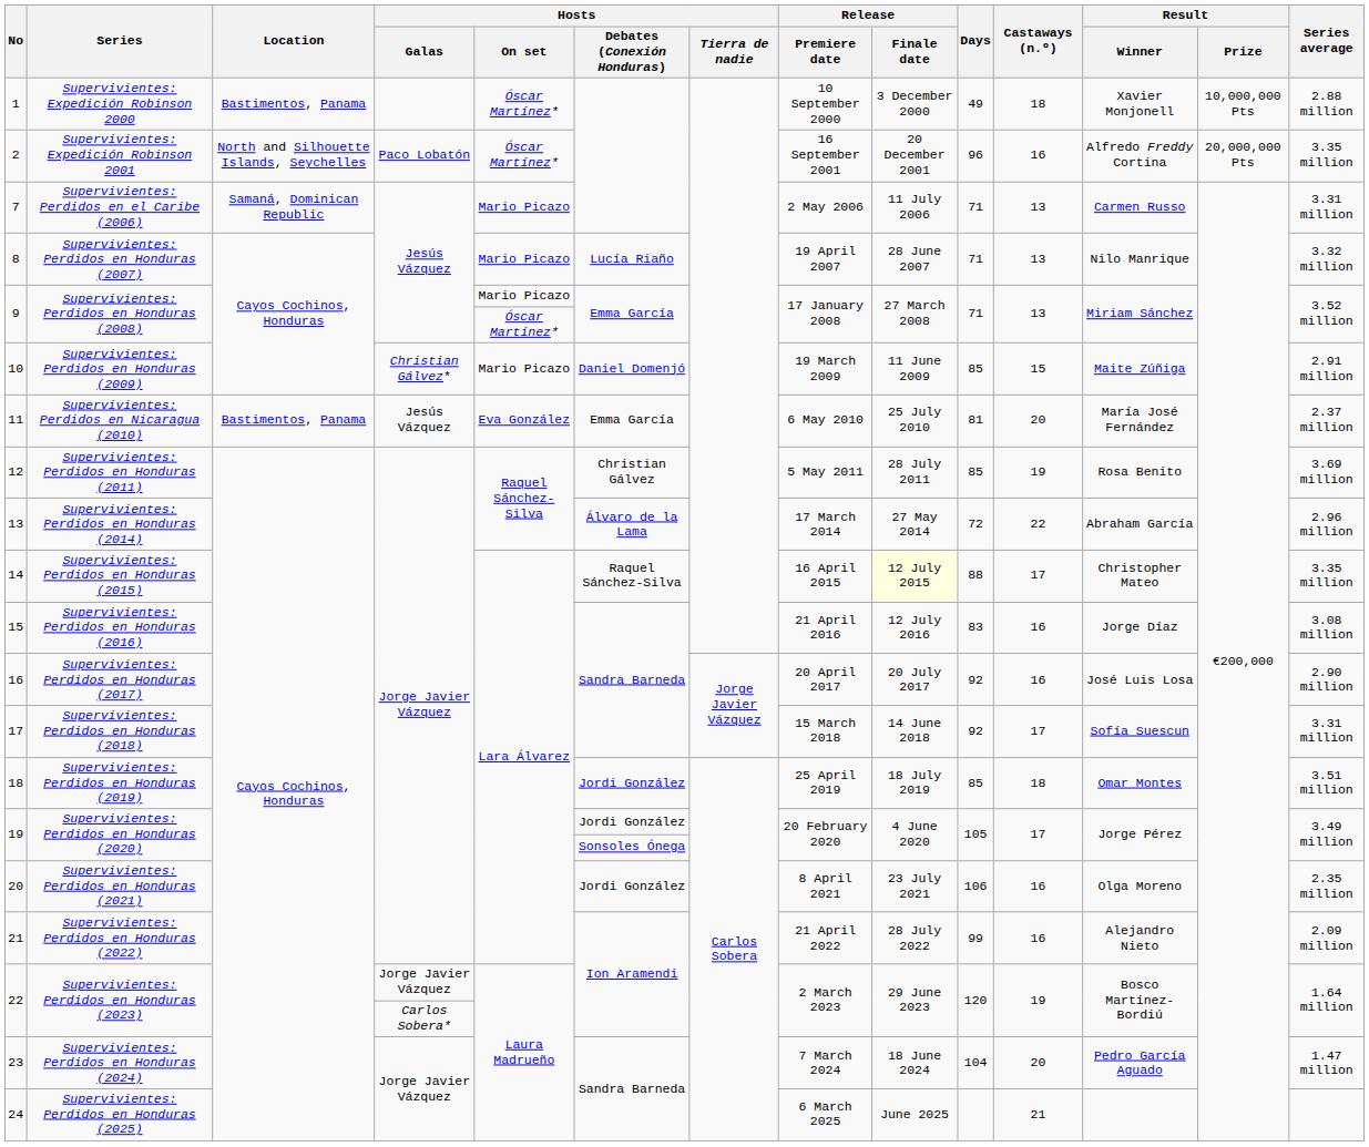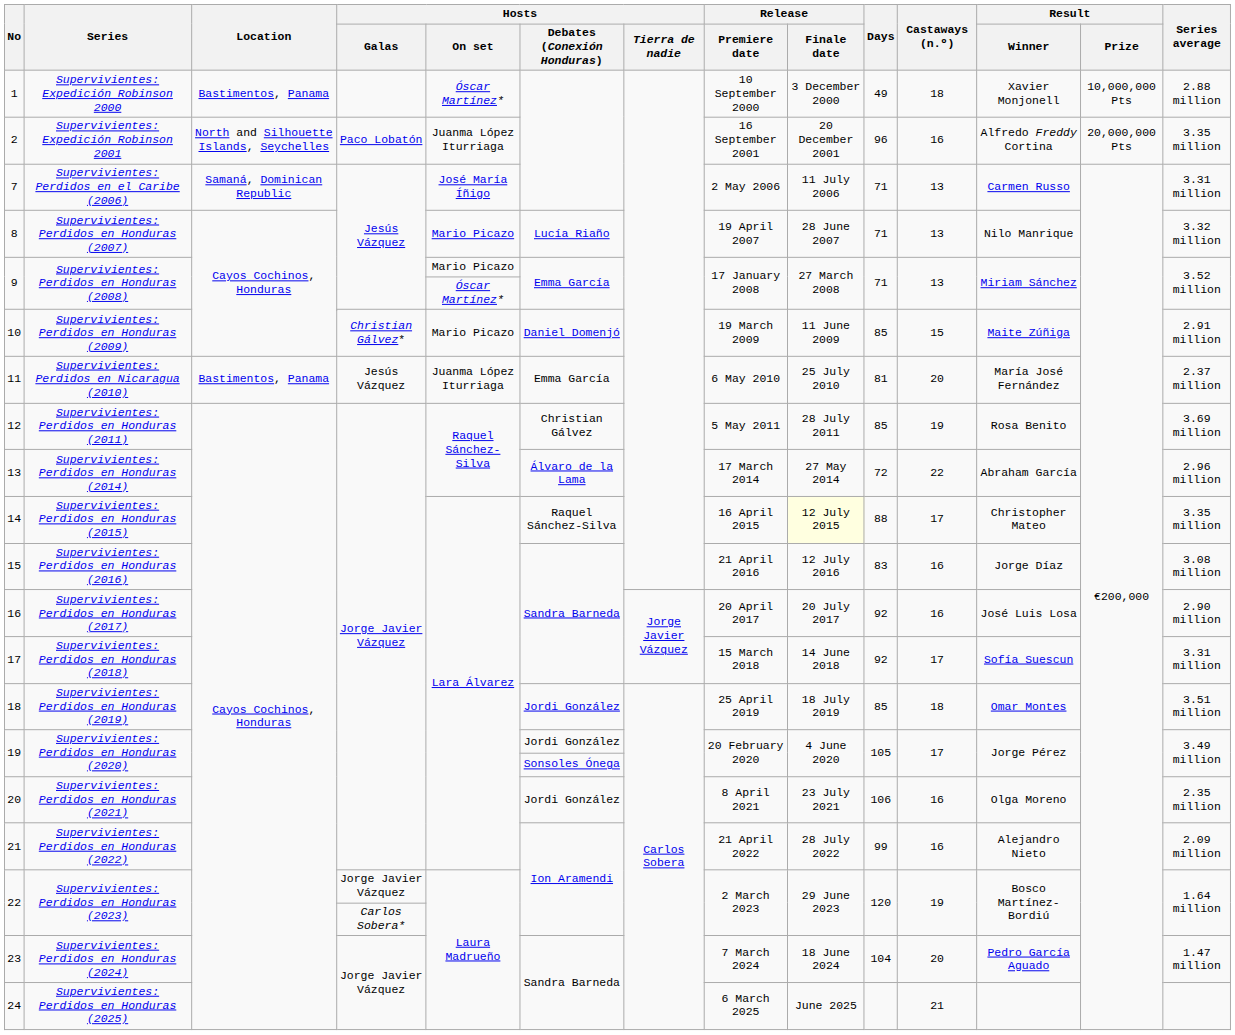2 | Hosts / On set: Óscar Martínez* -> Juanma López Iturriaga
7 | Hosts / On set: Mario Picazo -> José María Íñigo
11 | Hosts / On set: Eva González -> Juanma López Iturriaga
